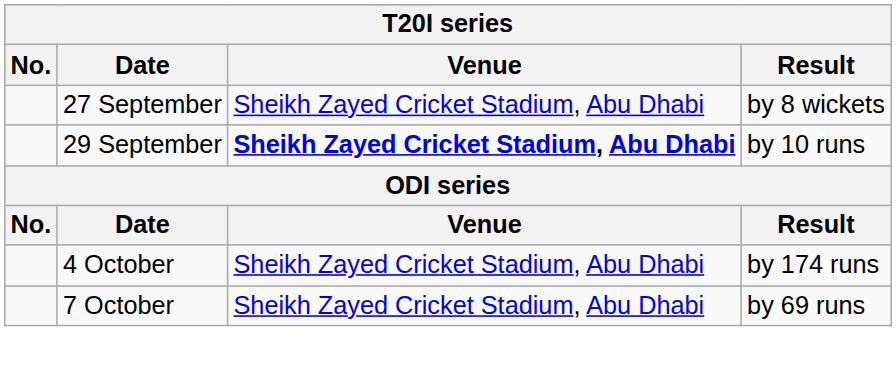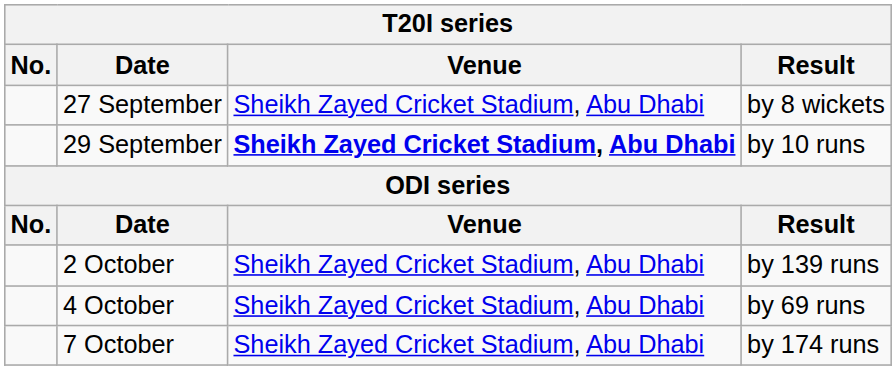+ row: 2 October | Sheikh Zayed Cricket Stadium, Abu Dhabi | by 139 runs
4 October | Result: by 174 runs -> by 69 runs
7 October | Result: by 69 runs -> by 174 runs
